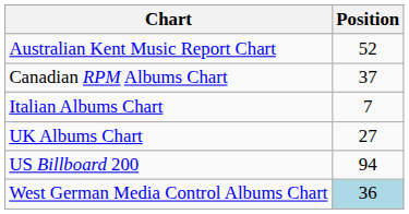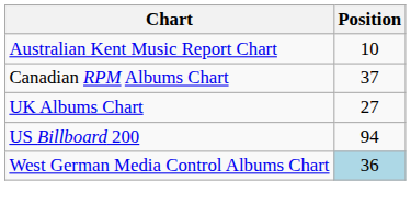Australian Kent Music Report Chart | Position: 52 -> 10
- row: Italian Albums Chart | 7
